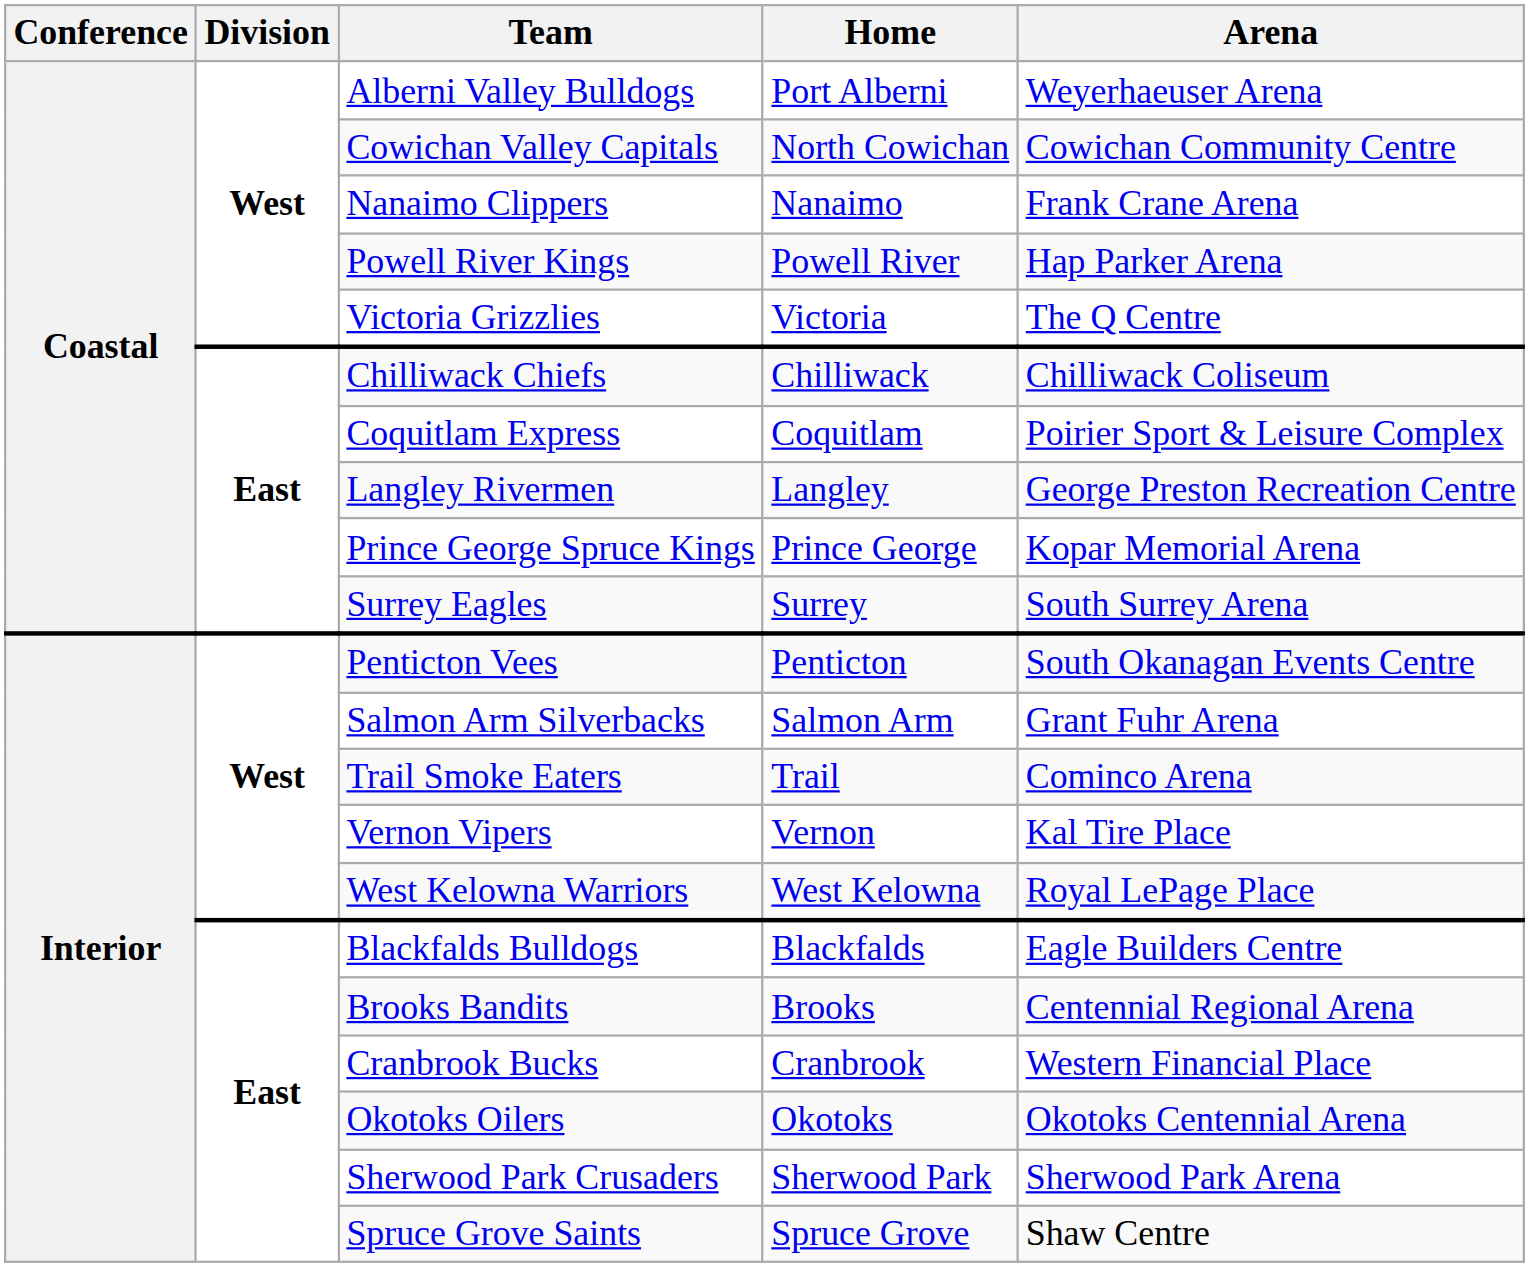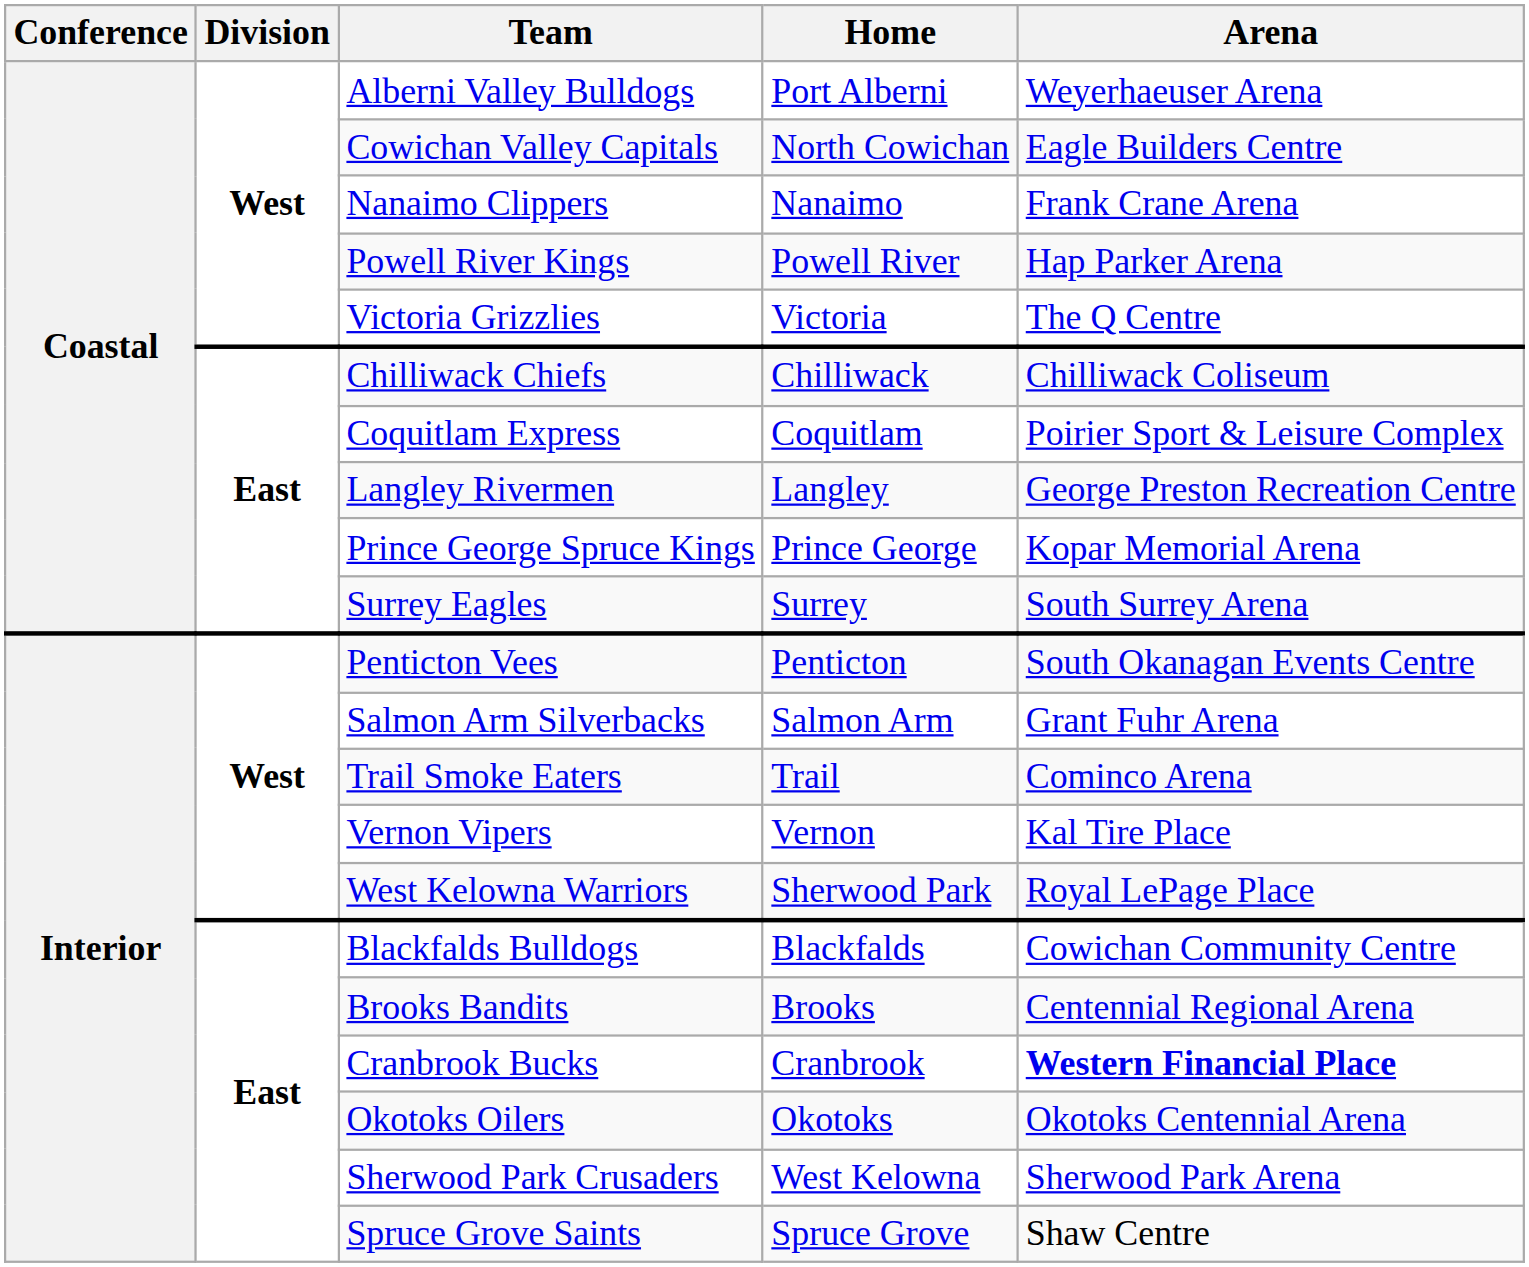Cowichan Valley Capitals | Arena: Cowichan Community Centre -> Eagle Builders Centre
West Kelowna Warriors | Home: West Kelowna -> Sherwood Park
Blackfalds Bulldogs | Arena: Eagle Builders Centre -> Cowichan Community Centre
Cranbrook Bucks | Arena: normal -> bold
Sherwood Park Crusaders | Home: Sherwood Park -> West Kelowna
